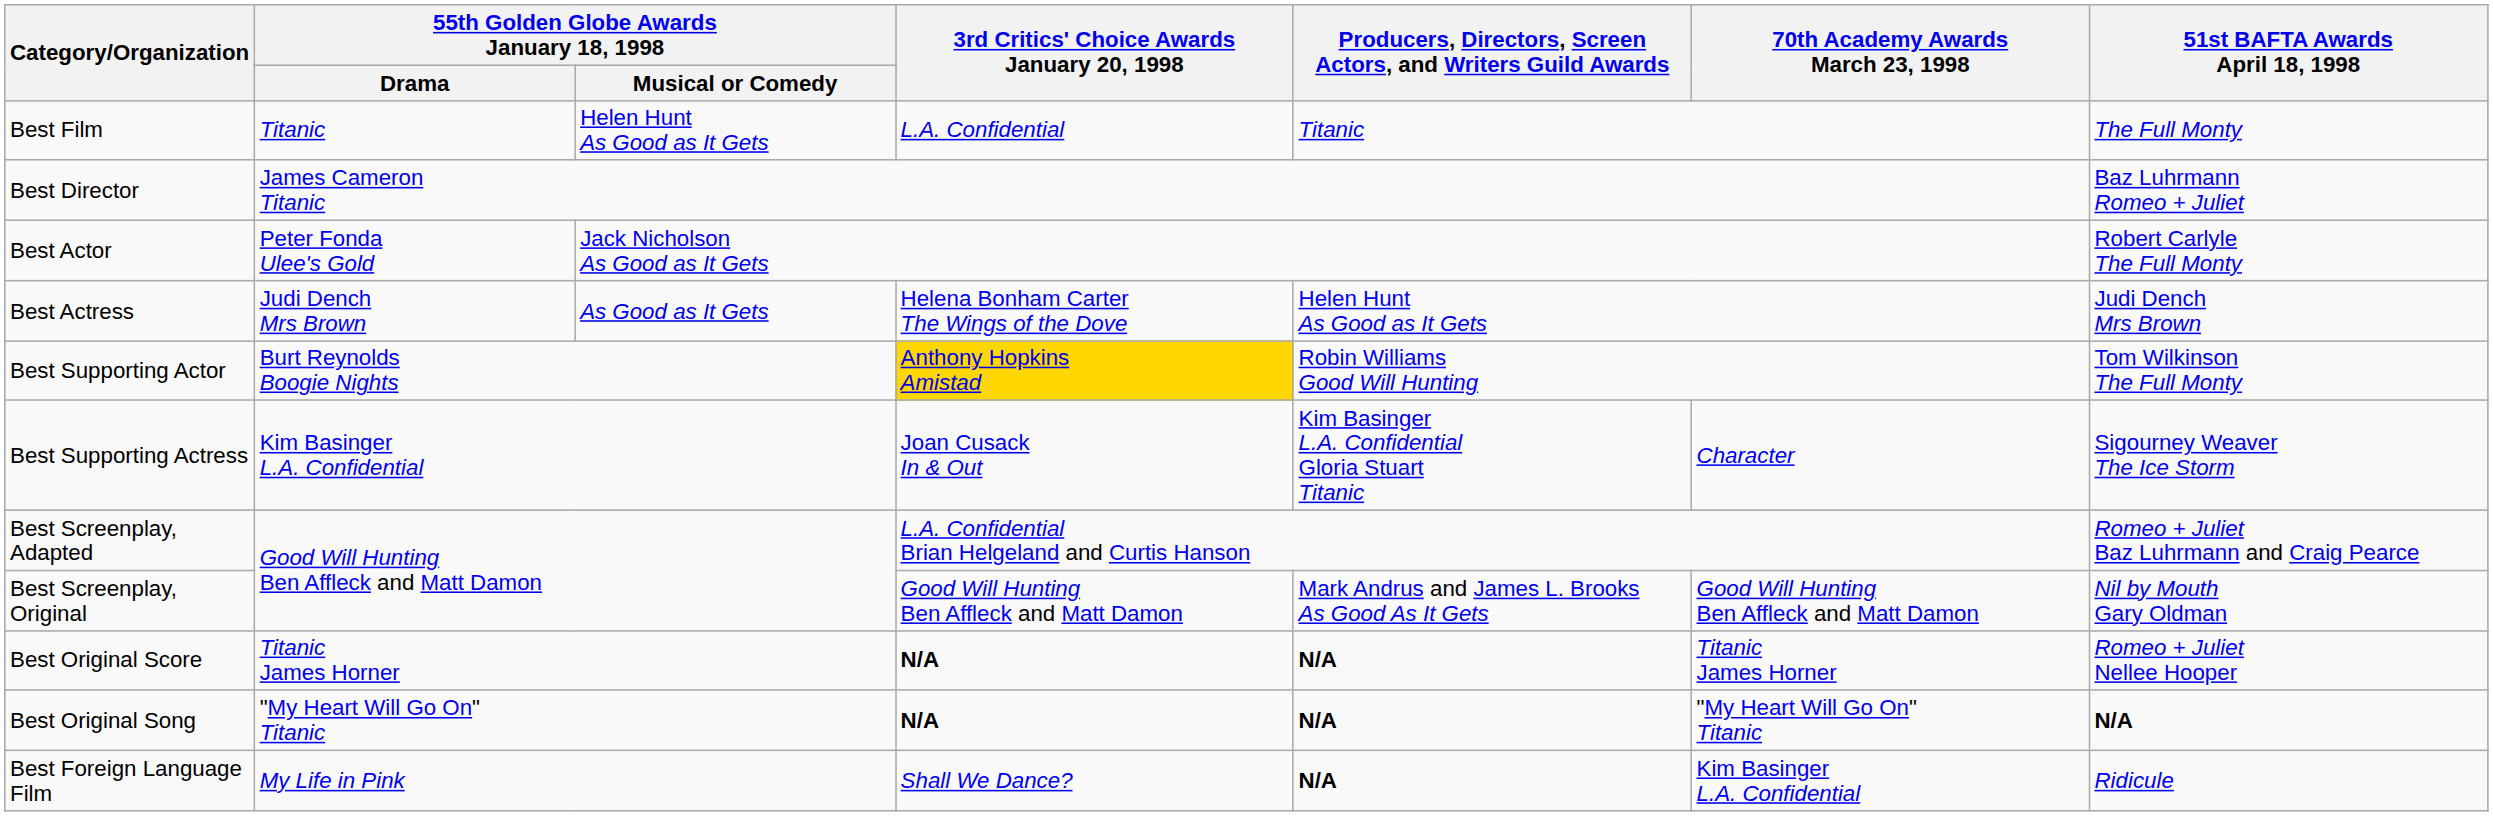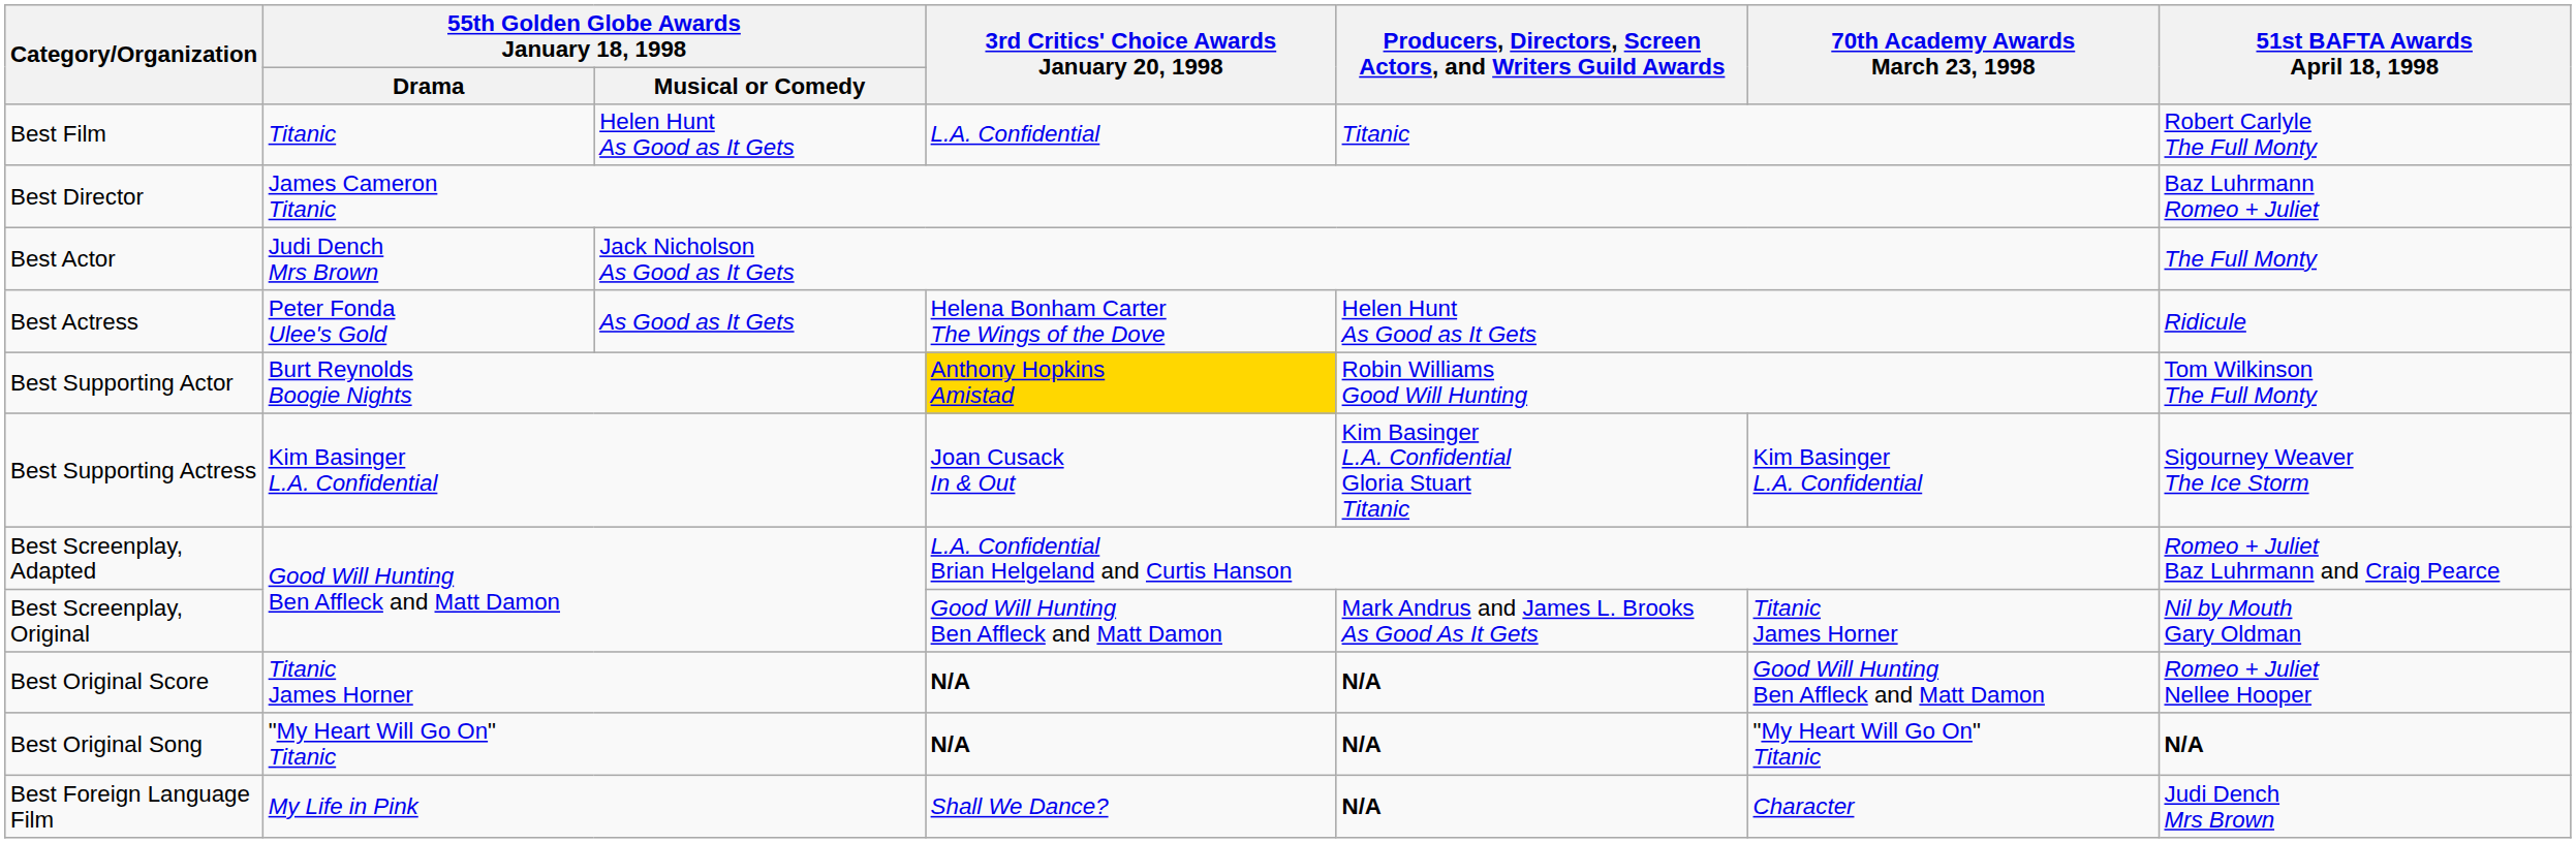Best Film | 51st BAFTA Awards April 18, 1998: The Full Monty -> Robert Carlyle The Full Monty
Best Actor | 55th Golden Globe Awards January 18, 1998 / Drama: Peter Fonda Ulee's Gold -> Judi Dench Mrs Brown
Best Actor | 51st BAFTA Awards April 18, 1998: Robert Carlyle The Full Monty -> The Full Monty
Best Actress | 55th Golden Globe Awards January 18, 1998 / Drama: Judi Dench Mrs Brown -> Peter Fonda Ulee's Gold
Best Actress | 51st BAFTA Awards April 18, 1998: Judi Dench Mrs Brown -> Ridicule
Best Supporting Actress | 70th Academy Awards March 23, 1998: Character -> Kim Basinger L.A. Confidential
Best Screenplay, Original | 70th Academy Awards March 23, 1998: Good Will Hunting Ben Affleck and Matt Damon -> Titanic James Horner
Best Original Score | 70th Academy Awards March 23, 1998: Titanic James Horner -> Good Will Hunting Ben Affleck and Matt Damon
Best Foreign Language Film | 70th Academy Awards March 23, 1998: Kim Basinger L.A. Confidential -> Character
Best Foreign Language Film | 51st BAFTA Awards April 18, 1998: Ridicule -> Judi Dench Mrs Brown
